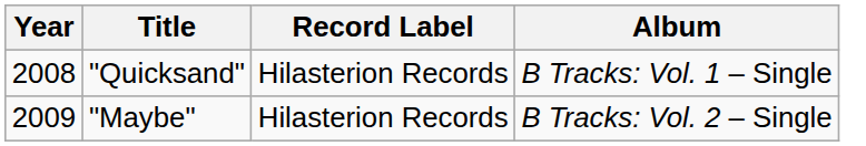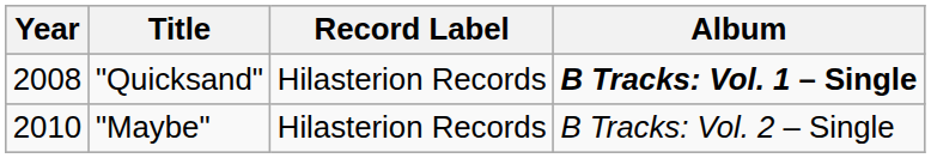"Quicksand" | Album: normal -> bold
"Maybe" | Year: 2009 -> 2010
